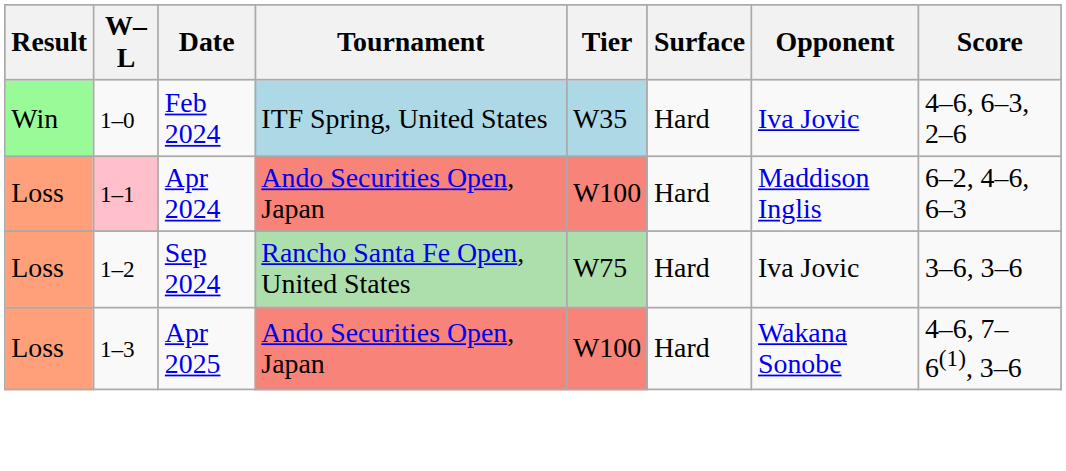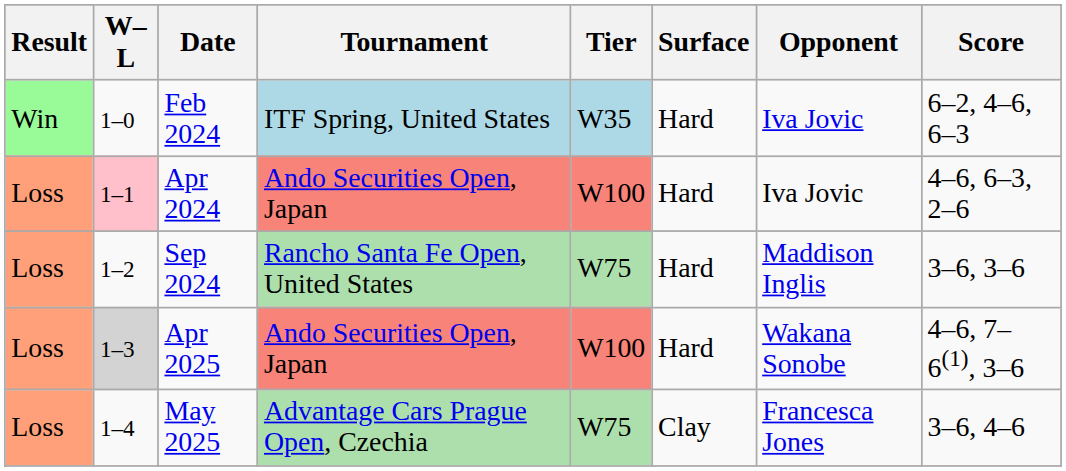Feb 2024 | Score: 4–6, 6–3, 2–6 -> 6–2, 4–6, 6–3
Apr 2024 | Opponent: Maddison Inglis -> Iva Jovic
Apr 2024 | Score: 6–2, 4–6, 6–3 -> 4–6, 6–3, 2–6
Sep 2024 | Opponent: Iva Jovic -> Maddison Inglis
Apr 2025 | W–L: no background -> lightgrey background
+ row: Loss | 1–4 | May 2025 | Advantage Cars Prague Open, Czechia | W75 | Clay | Francesca Jones | 3–6, 4–6
